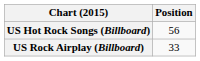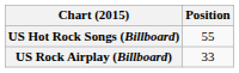US Hot Rock Songs (Billboard) | Position: 56 -> 55
